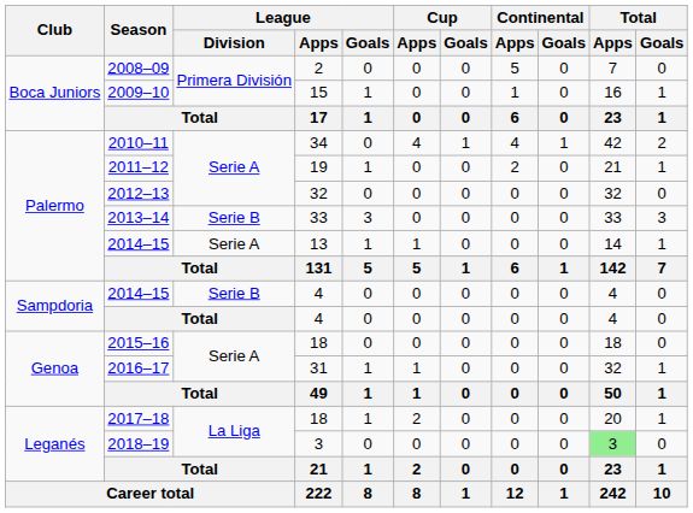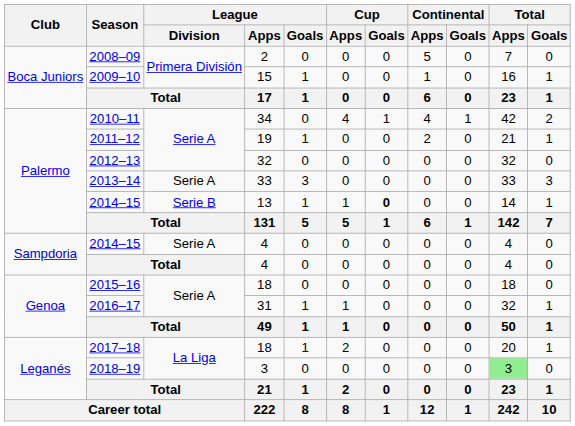2013–14 | League / Division: Serie B -> Serie A
2014–15 / 13 | League / Division: Serie A -> Serie B
2014–15 / 13 | Cup / Goals: normal -> bold
2014–15 / 4 | League / Division: Serie B -> Serie A
